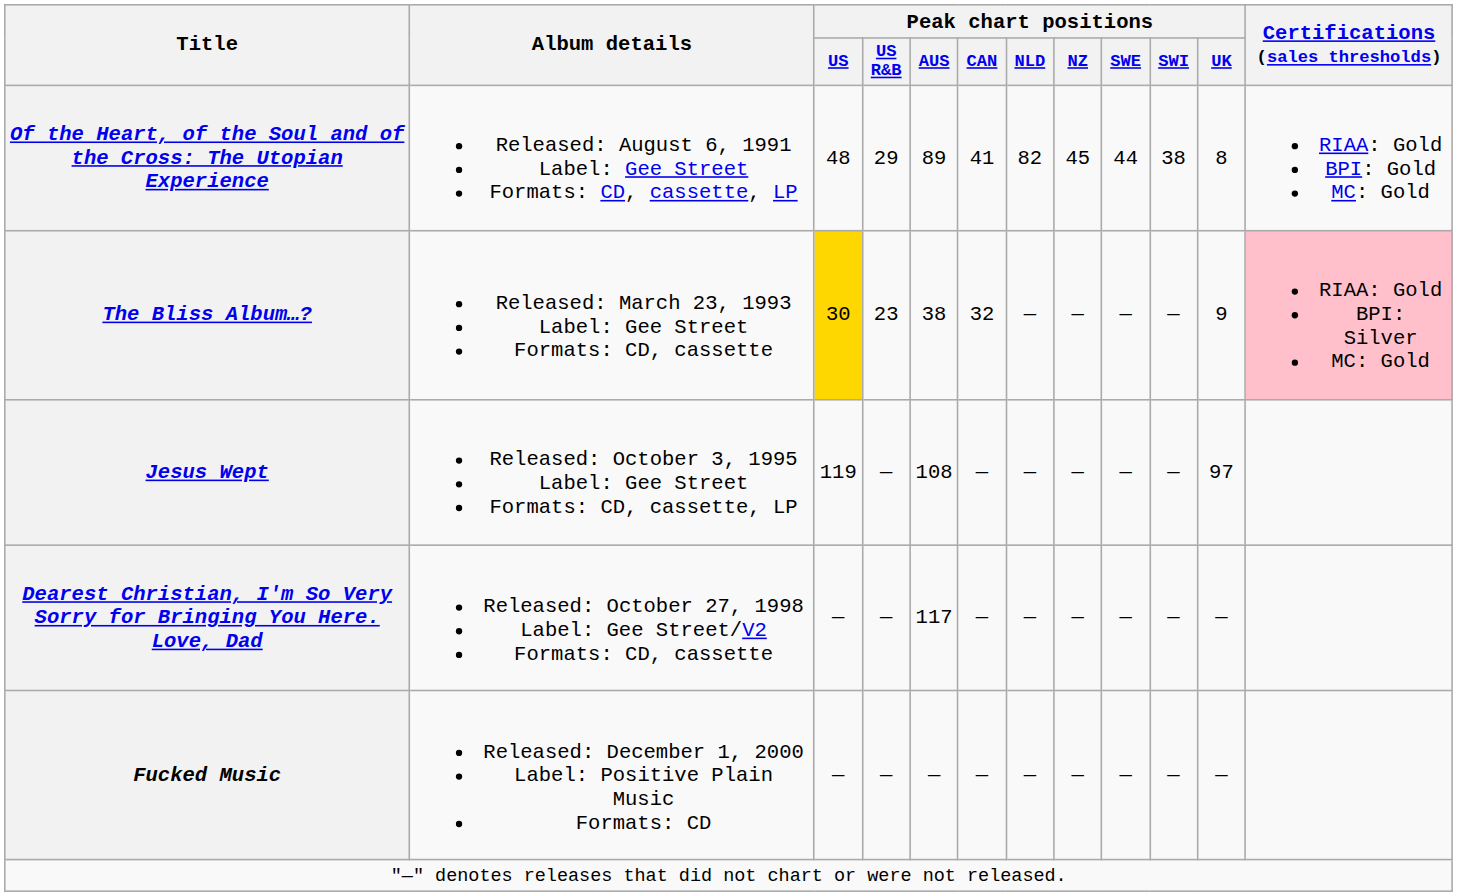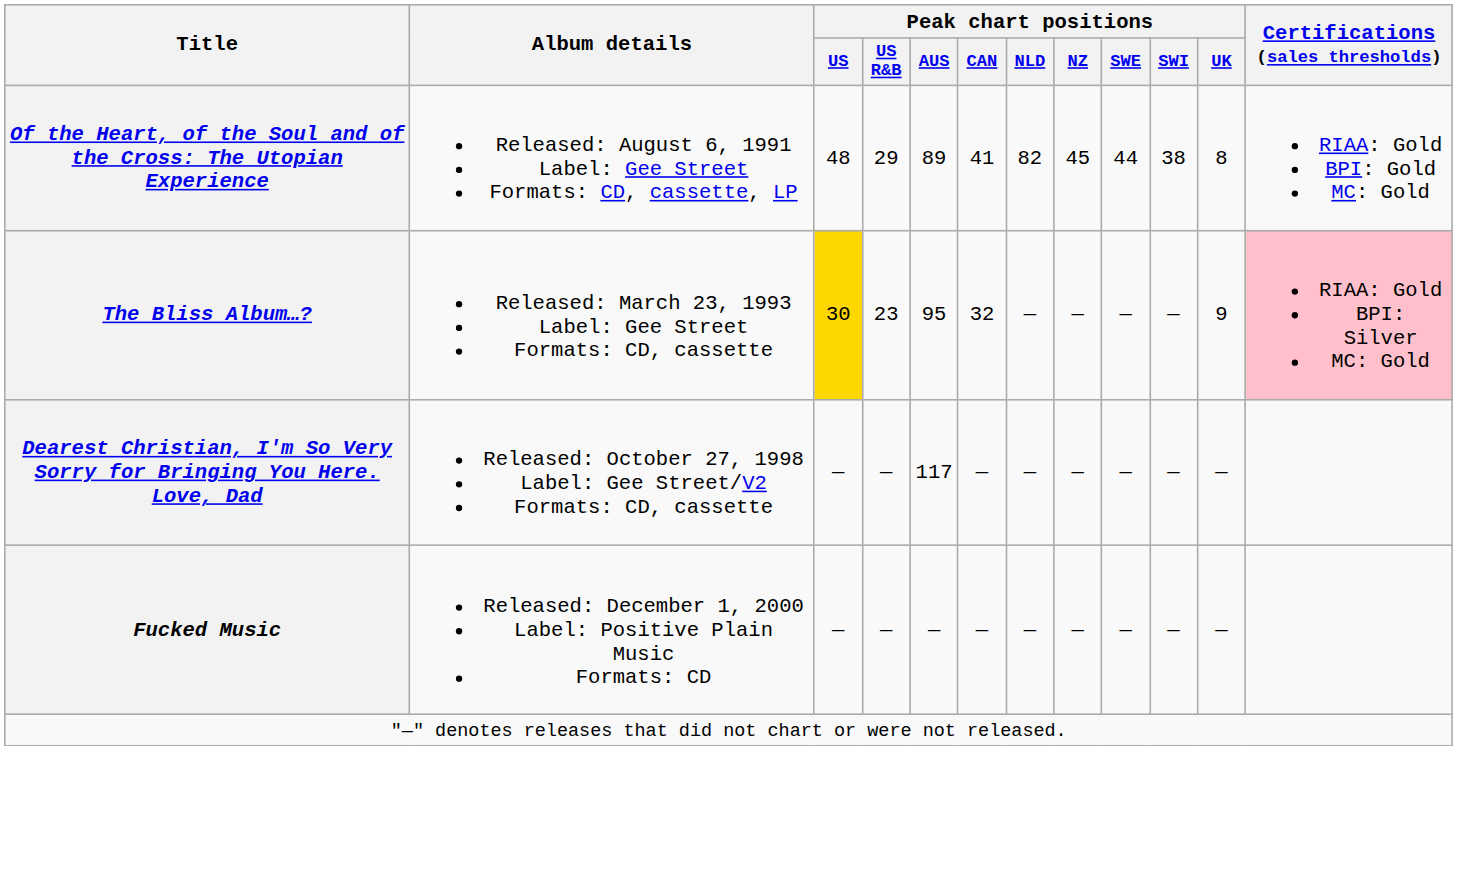The Bliss Album…? | Peak chart positions / AUS: 38 -> 95
- row: Jesus Wept | Released: October 3, 1995 Label: Gee Street Formats: CD, cassette, LP | 119 | — | 108 | — | — | — | — | — | 97
